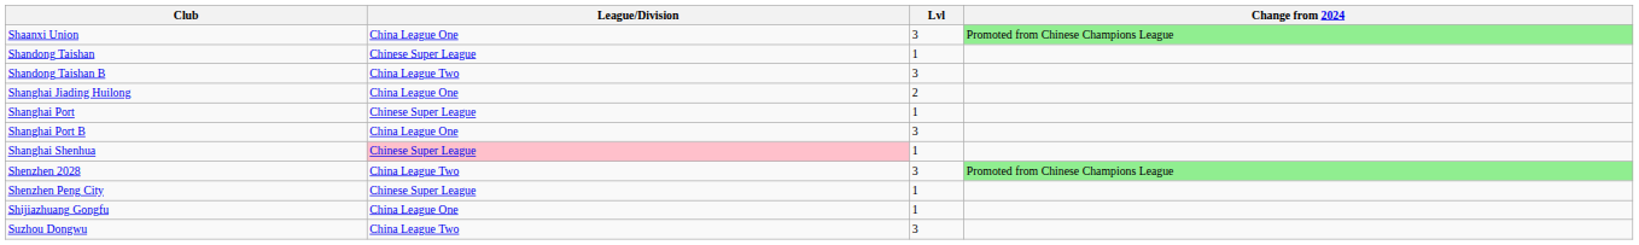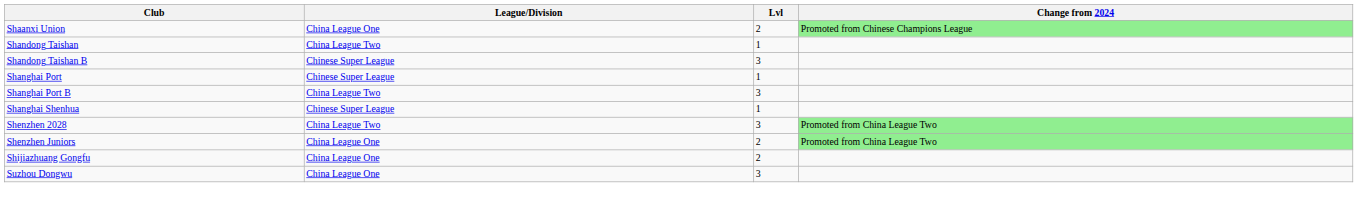Shaanxi Union | Lvl: 3 -> 2
Shandong Taishan | League/Division: Chinese Super League -> China League Two
Shandong Taishan B | League/Division: China League Two -> Chinese Super League
- row: Shanghai Jiading Huilong | China League One | 2
Shanghai Port B | League/Division: China League One -> China League Two
Shanghai Shenhua | League/Division: pink background -> no background
Shenzhen 2028 | Change from 2024: Promoted from Chinese Champions League -> Promoted from China League Two
+ row: Shenzhen Juniors | China League One | 2 | Promoted from China League Two
- row: Shenzhen Peng City | Chinese Super League | 1
Shijiazhuang Gongfu | Lvl: 1 -> 2
Suzhou Dongwu | League/Division: China League Two -> China League One
